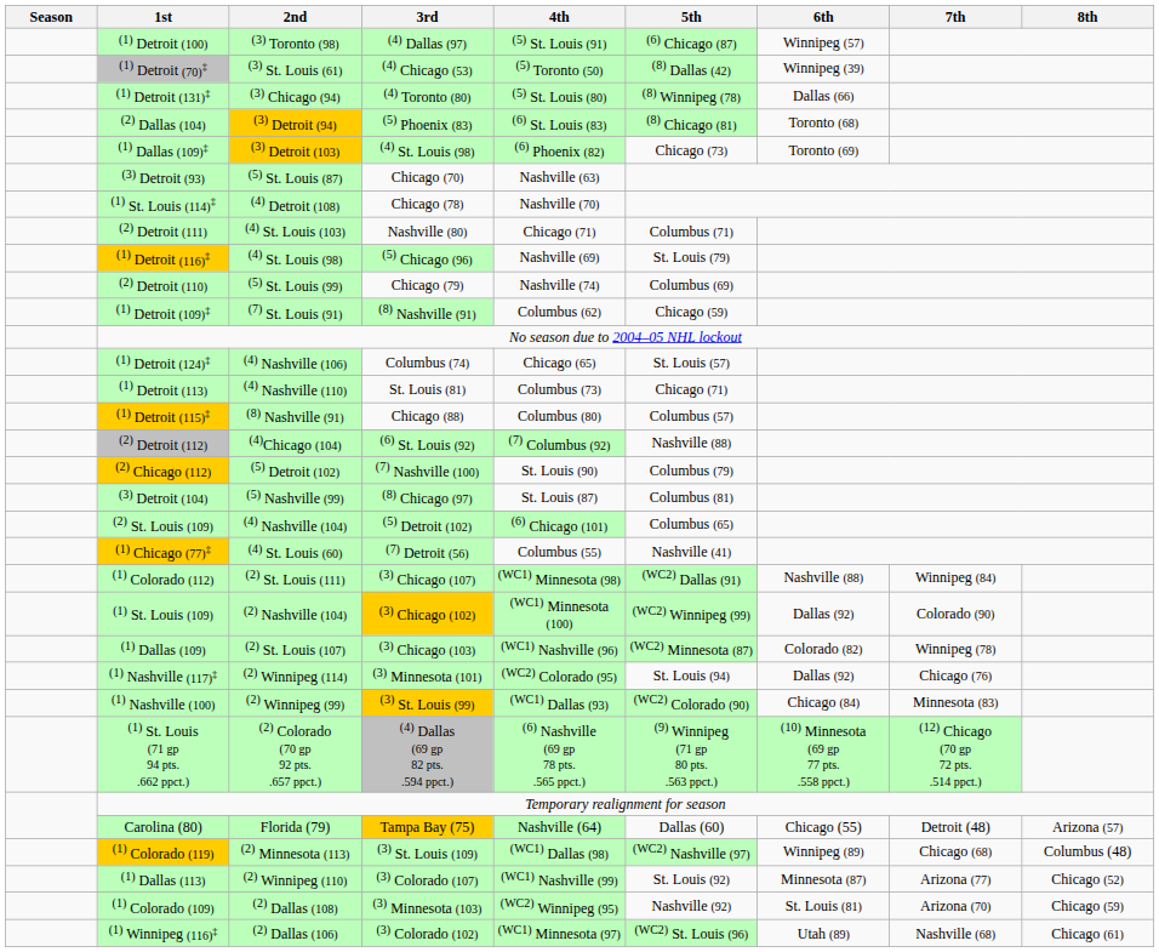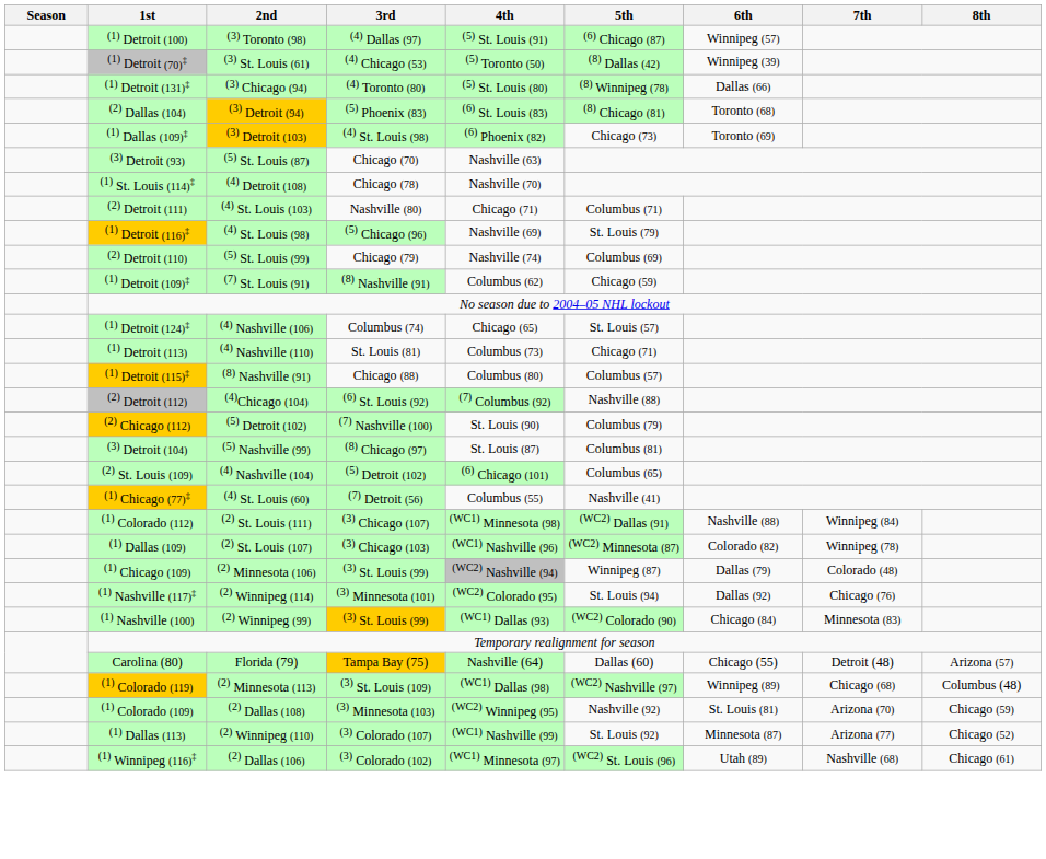- row: (1) St. Louis (109) | (2) Nashville (104) | (3) Chicago (102) | (WC1) Minnesota (100) | (WC2) Winnipeg (99) | Dallas (92) | Colorado (90)
+ row: (1) Chicago (109) | (2) Minnesota (106) | (3) St. Louis (99) | (WC2) Nashville (94) | Winnipeg (87) | Dallas (79) | Colorado (48)
- row: (1) St. Louis (71 gp 94 pts. .662 ppct.) | (2) Colorado (70 gp 92 pts. .657 ppct.) | (4) Dallas (69 gp 82 pts. .594 ppct.) | (6) Nashville (69 gp 78 pts. .565 ppct.) | (9) Winnipeg (71 gp 80 pts. .563 ppct.) | (10) Minnesota (69 gp 77 pts. .558 ppct.) | (12) Chicago (70 gp 72 pts. .514 ppct.)
rows swapped: (1) Colorado (109) <-> (1) Dallas (113)
